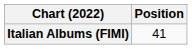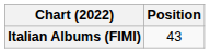Italian Albums (FIMI) | Position: 41 -> 43
